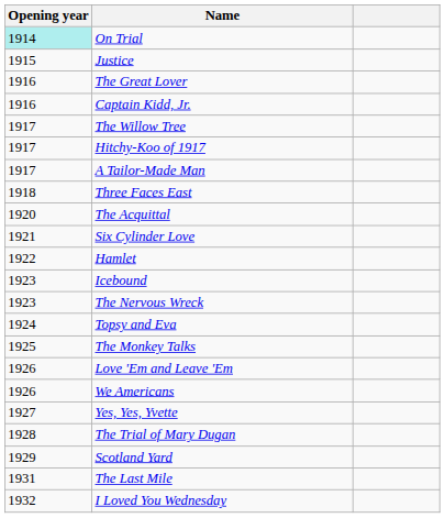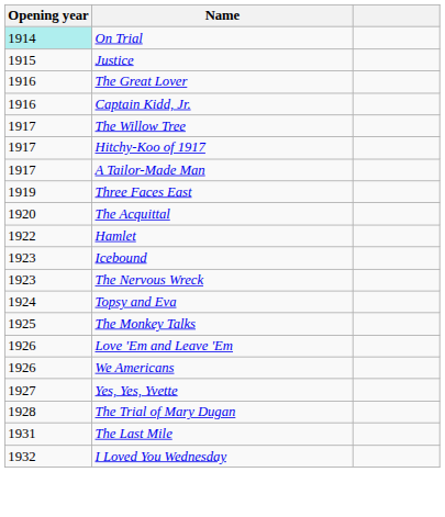Three Faces East | Opening year: 1918 -> 1919
- row: 1921 | Six Cylinder Love
- row: 1929 | Scotland Yard
